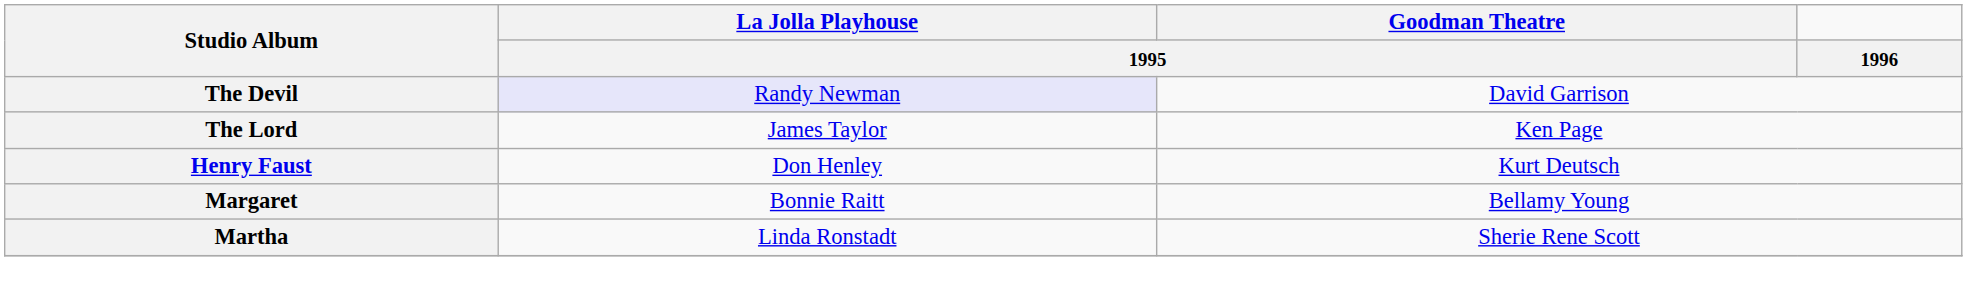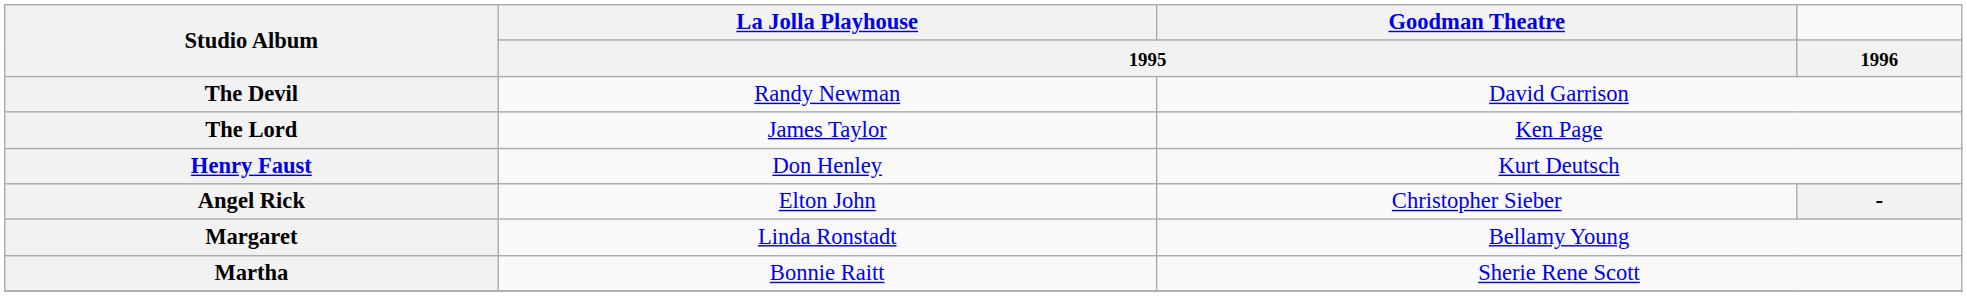The Devil | Studio Album / 1995: lavender background -> no background
+ row: Angel Rick | Elton John | Christopher Sieber | -
Margaret | Studio Album / 1995: Bonnie Raitt -> Linda Ronstadt
Martha | Studio Album / 1995: Linda Ronstadt -> Bonnie Raitt
